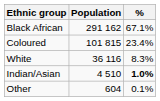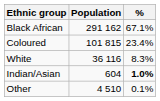Indian/Asian | Population: 4 510 -> 604
Other | Population: 604 -> 4 510
